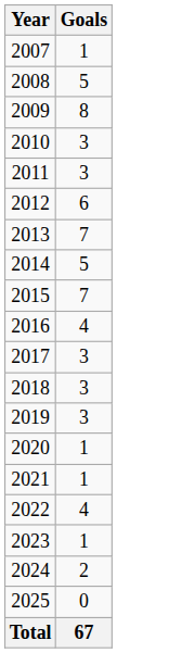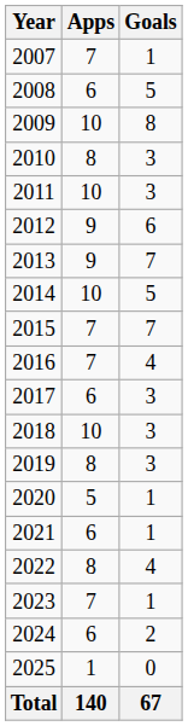+ column: Apps | 7 | 6 | 10 | 8 | 10 | 9 | 9 | 10 | 7 | 7 | 6 | 10 | 8 | 5 | 6 | 8 | 7 | 6 | 1 | 140
